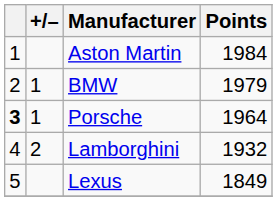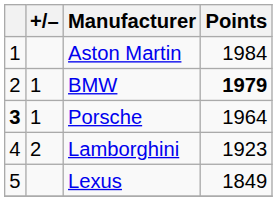BMW | Points: normal -> bold
Lamborghini | Points: 1932 -> 1923
